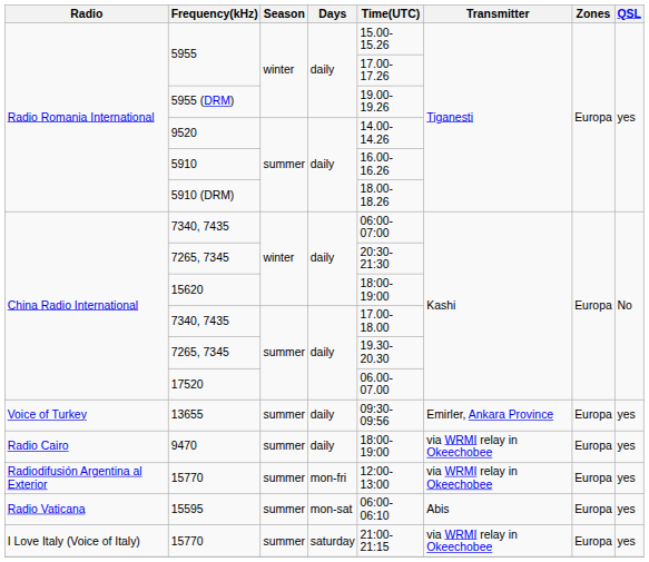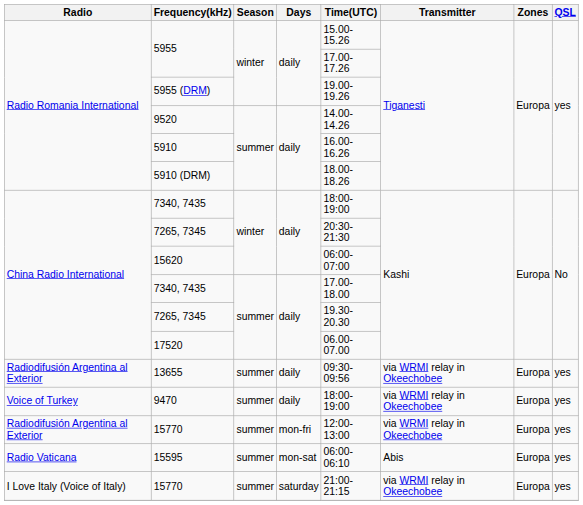7340, 7435 / winter | Time(UTC): 06:00-07:00 -> 18:00-19:00
15620 | Time(UTC): 18:00-19:00 -> 06:00-07:00
13655 | Radio: Voice of Turkey -> Radiodifusión Argentina al Exterior
13655 | Transmitter: Emirler, Ankara Province -> via WRMI relay in Okeechobee
9470 | Radio: Radio Cairo -> Voice of Turkey
